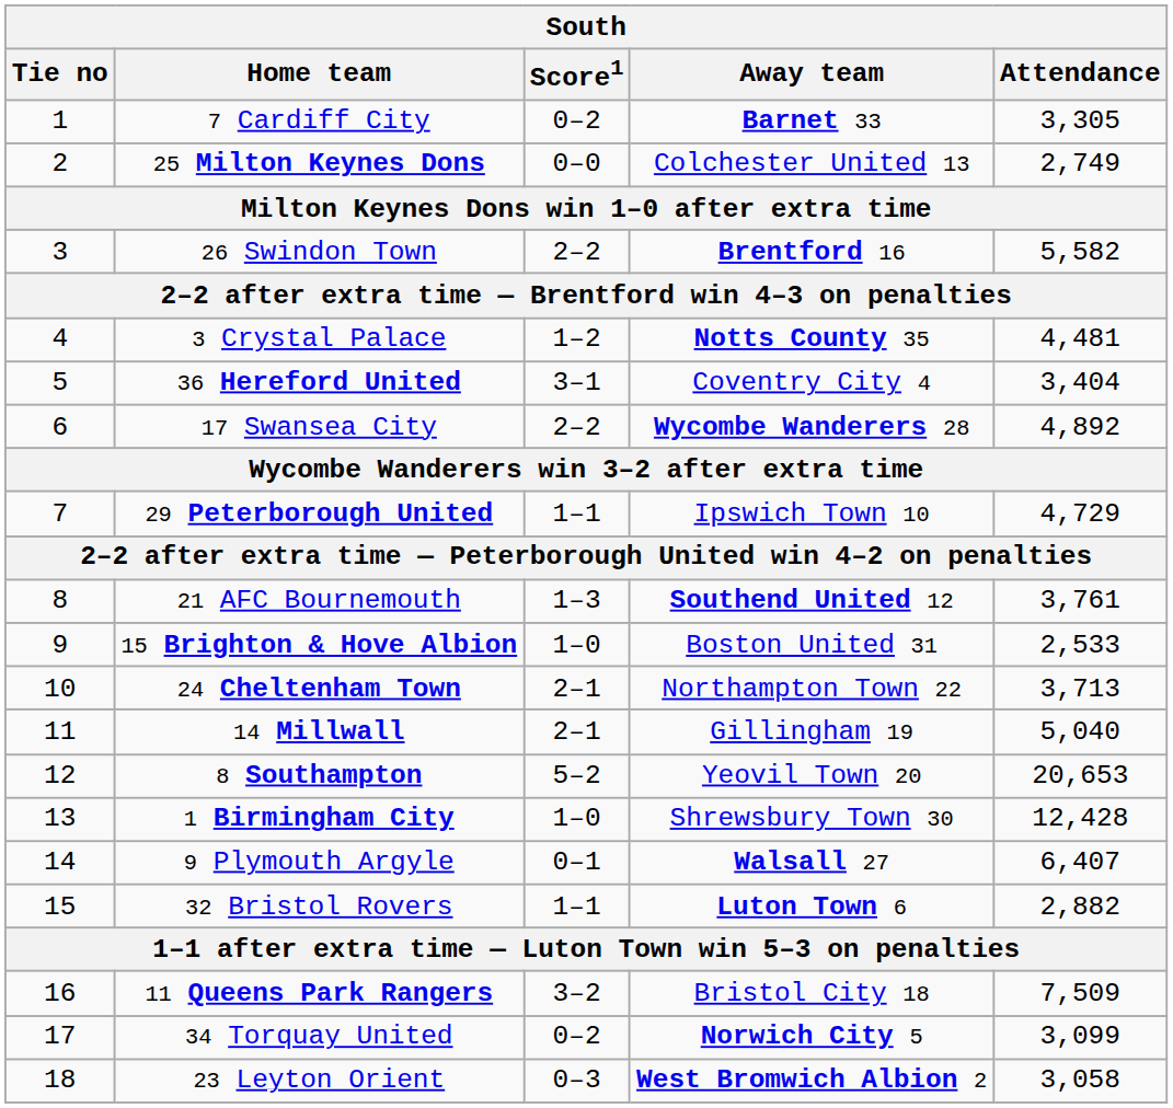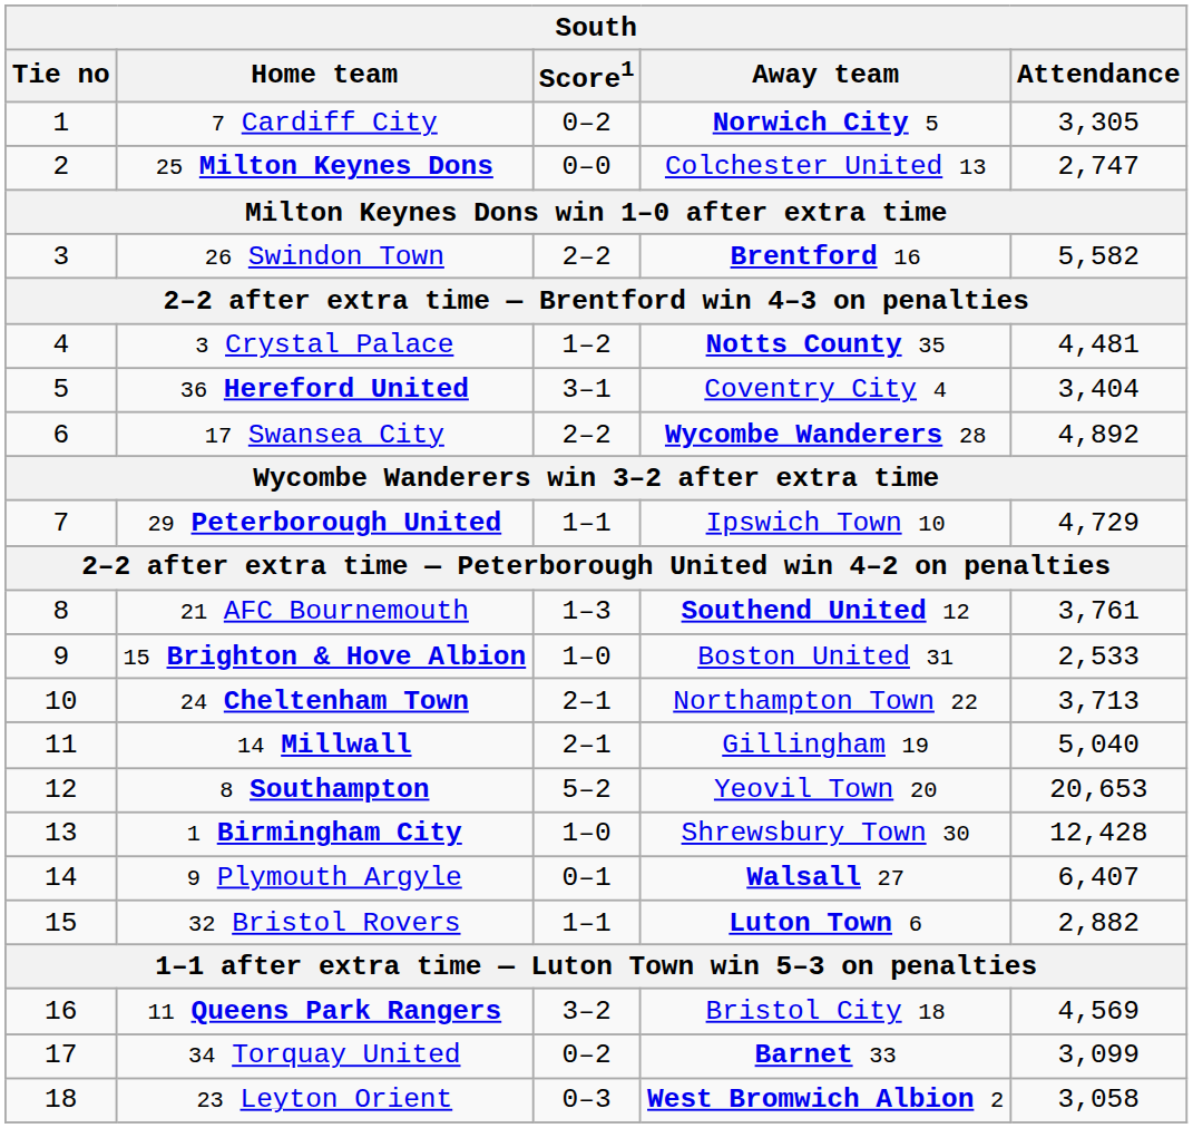7 Cardiff City | Away team: Barnet 33 -> Norwich City 5
25 Milton Keynes Dons | Attendance: 2,749 -> 2,747
11 Queens Park Rangers | Attendance: 7,509 -> 4,569
34 Torquay United | Away team: Norwich City 5 -> Barnet 33
